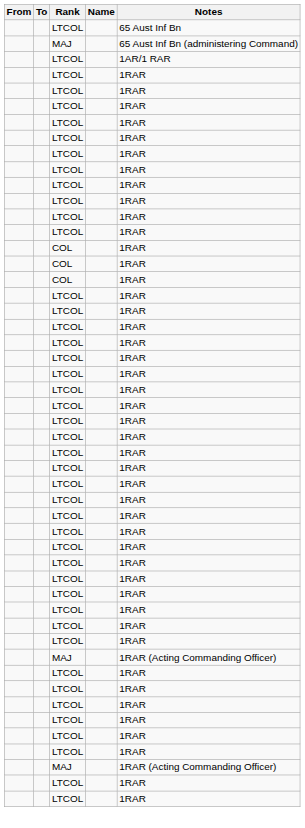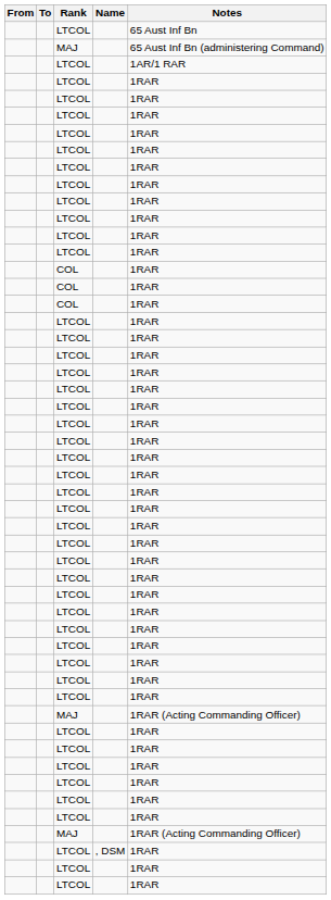+ row: LTCOL | , DSM | 1RAR
